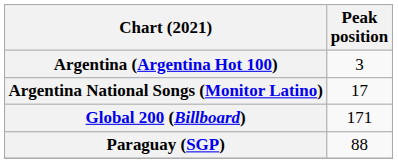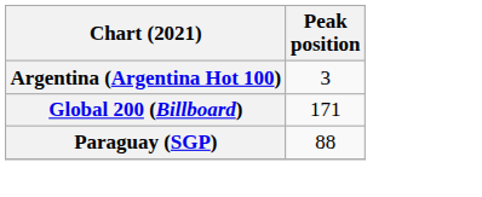- row: Argentina National Songs (Monitor Latino) | 17
